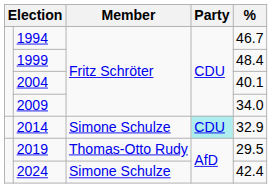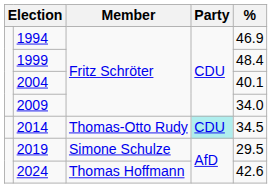1994 | %: 46.7 -> 46.9
2014 | Member: Simone Schulze -> Thomas-Otto Rudy
2014 | %: 32.9 -> 34.5
2019 | Member: Thomas-Otto Rudy -> Simone Schulze
2024 | Member: Simone Schulze -> Thomas Hoffmann
2024 | %: 42.4 -> 42.6
